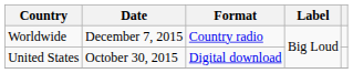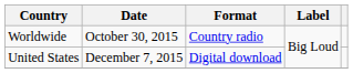Worldwide | Date: December 7, 2015 -> October 30, 2015
United States | Date: October 30, 2015 -> December 7, 2015
